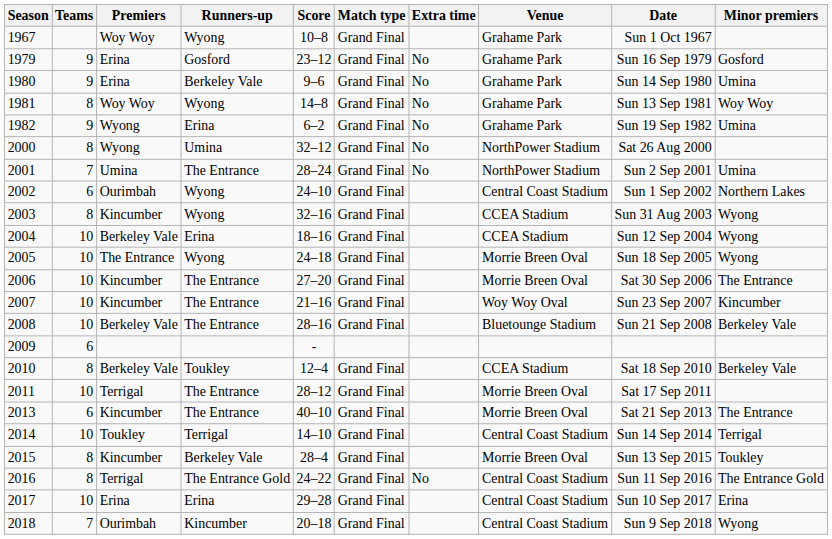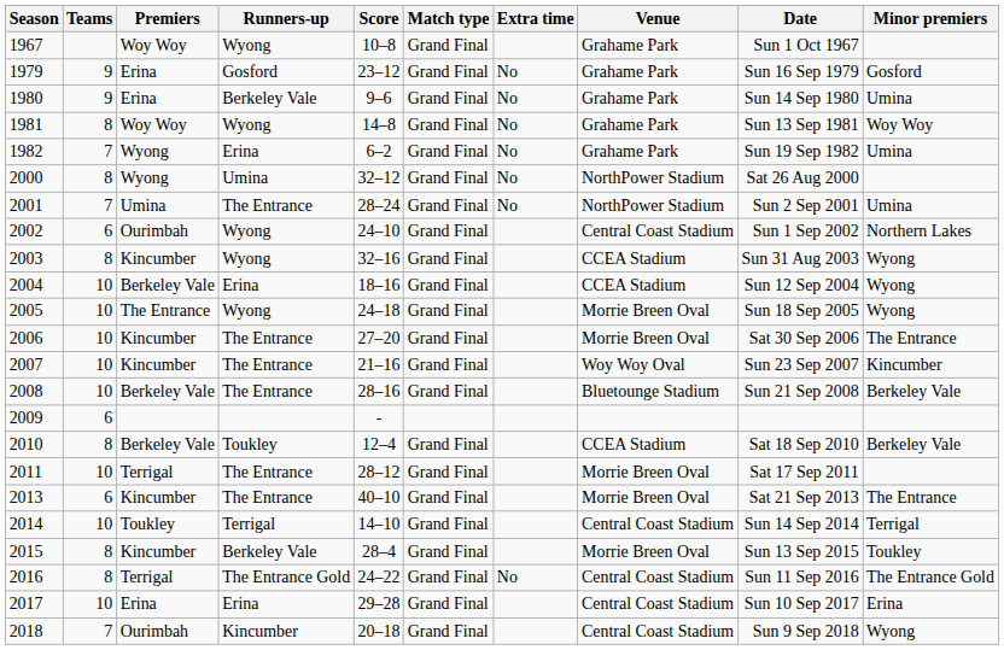1982 | Teams: 9 -> 7
